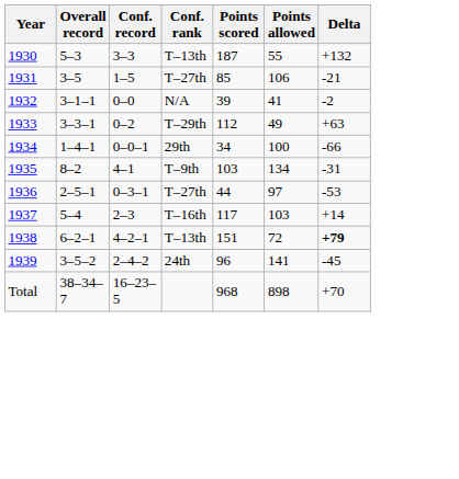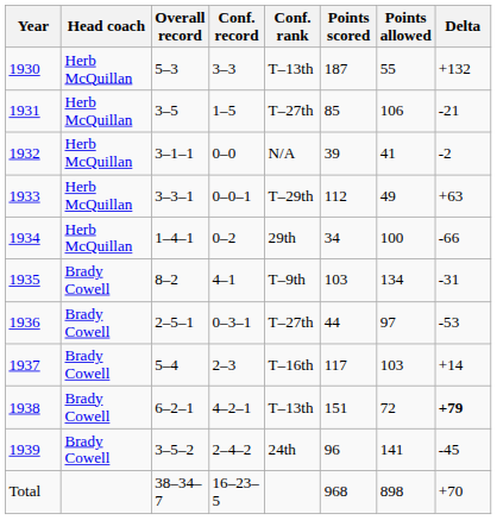+ column: Head coach | Herb McQuillan | Herb McQuillan | Herb McQuillan | Herb McQuillan | Herb McQuillan | Brady Cowell | Brady Cowell | Brady Cowell | Brady Cowell | Brady Cowell
1933 | Conf. record: 0–2 -> 0–0–1
1934 | Conf. record: 0–0–1 -> 0–2
